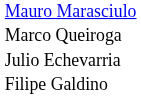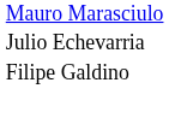- row: Marco Queiroga
